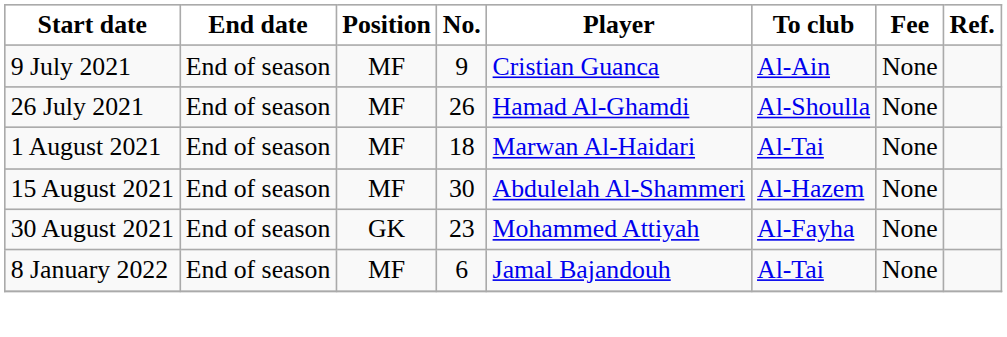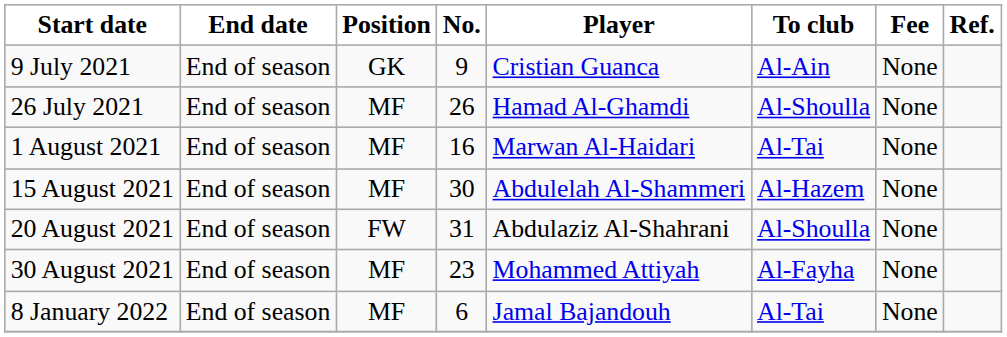9 July 2021 | Position: MF -> GK
1 August 2021 | No.: 18 -> 16
+ row: 20 August 2021 | End of season | FW | 31 | Abdulaziz Al-Shahrani | Al-Shoulla | None
30 August 2021 | Position: GK -> MF
